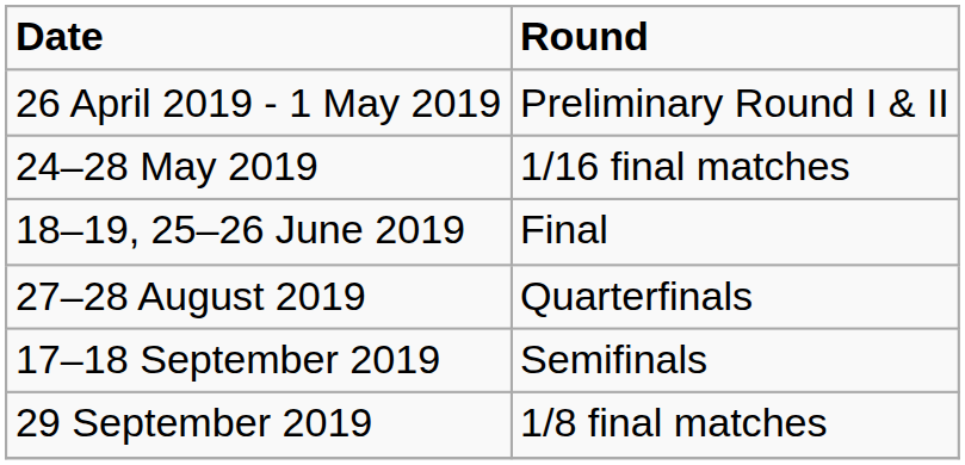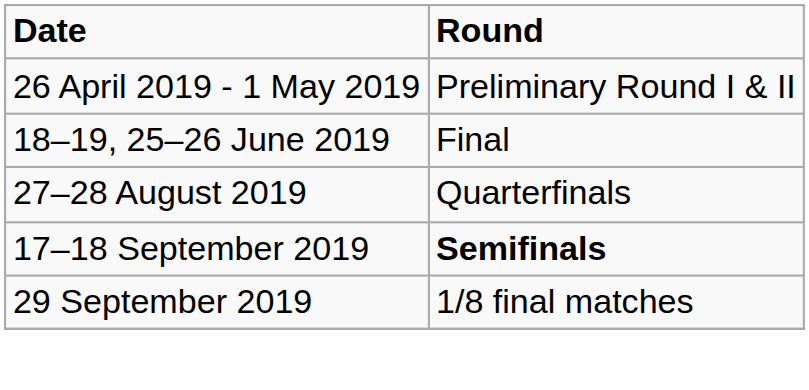- row: 24–28 May 2019 | 1/16 final matches
17–18 September 2019 | Round: normal -> bold
